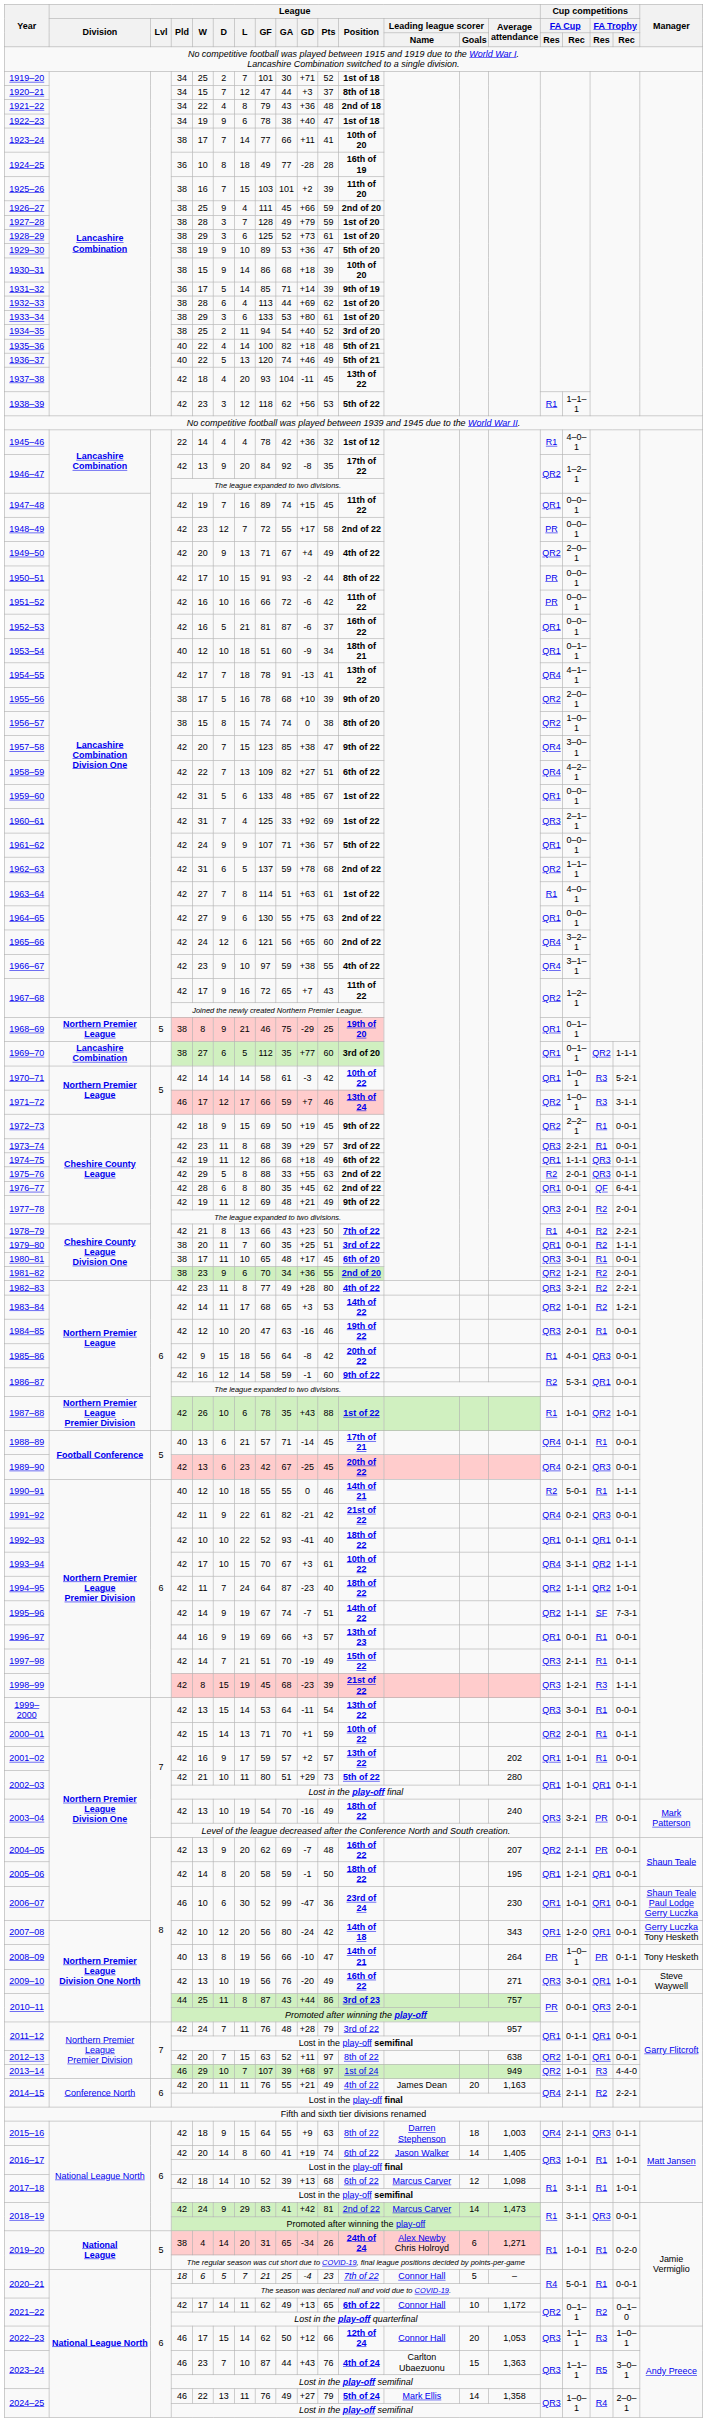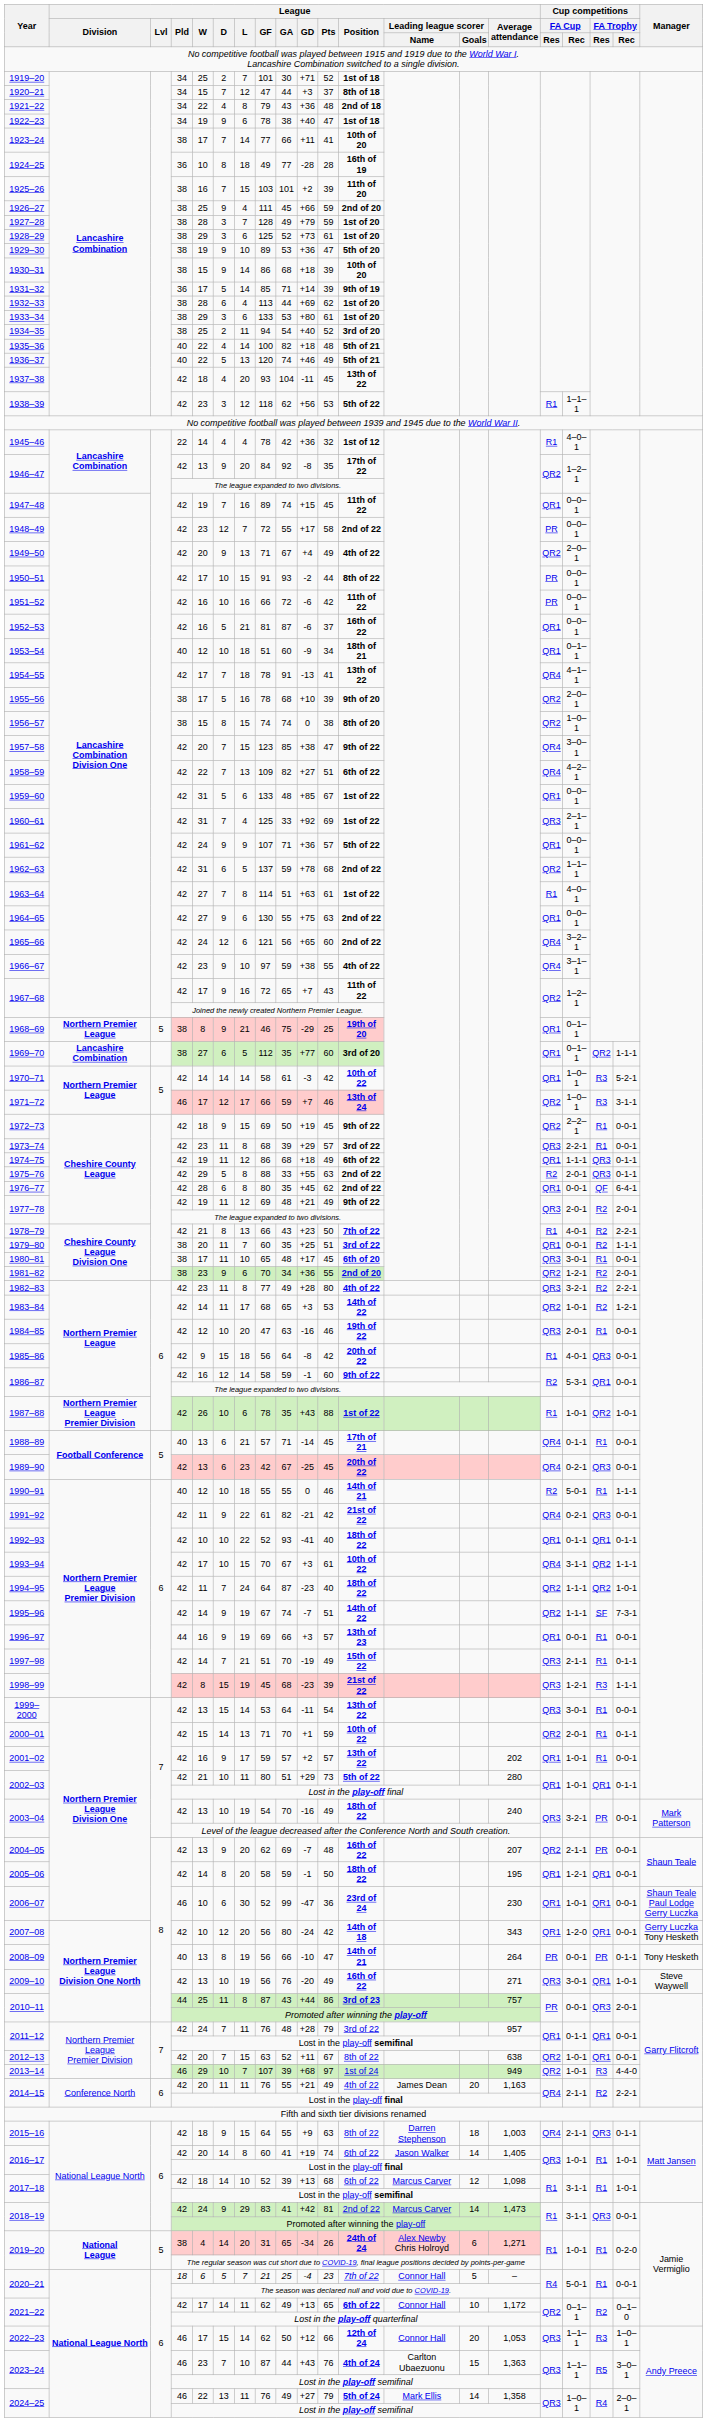2008–09 | Cup competitions / FA Cup / Rec: 1–0–1 -> 0-0-1
2012–13 | League / Pts: 97 -> 67
